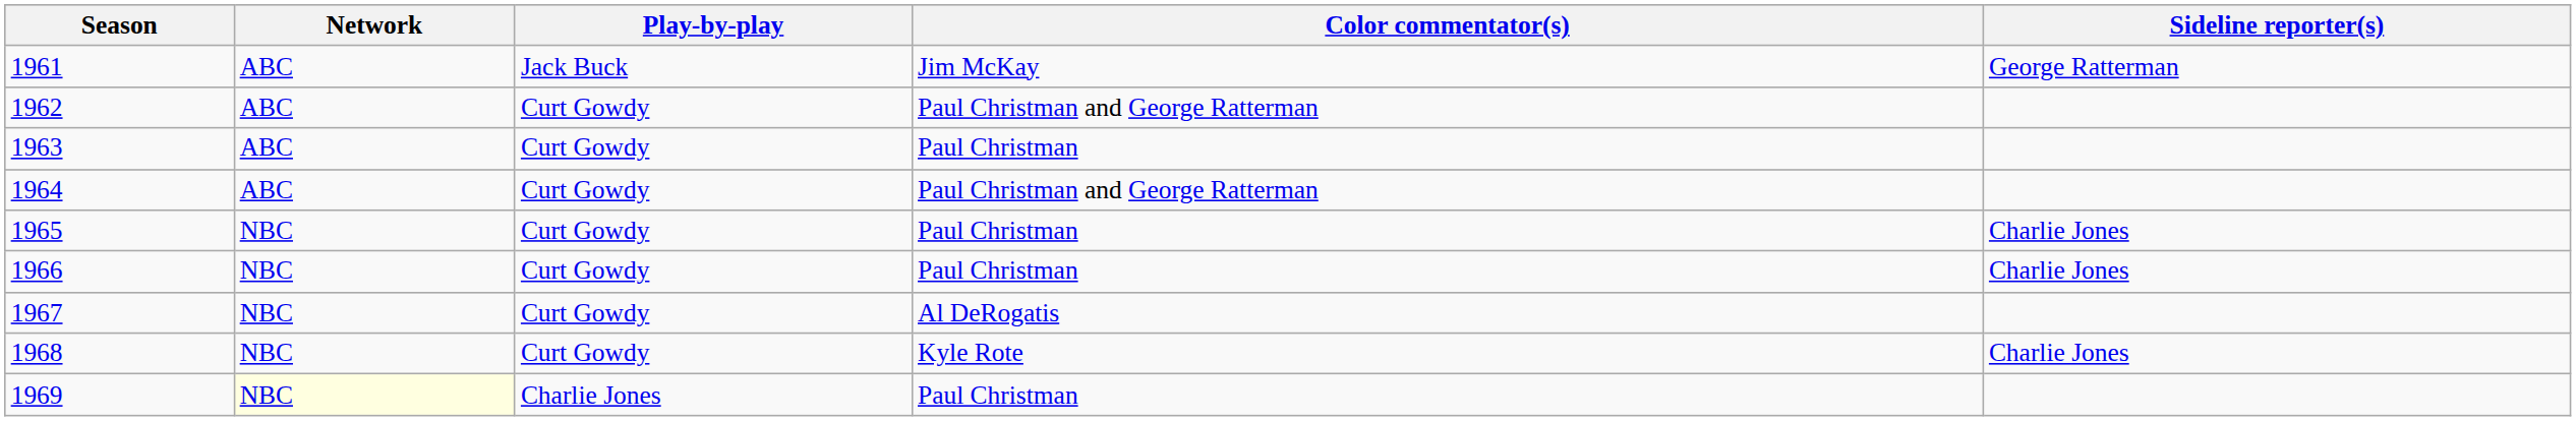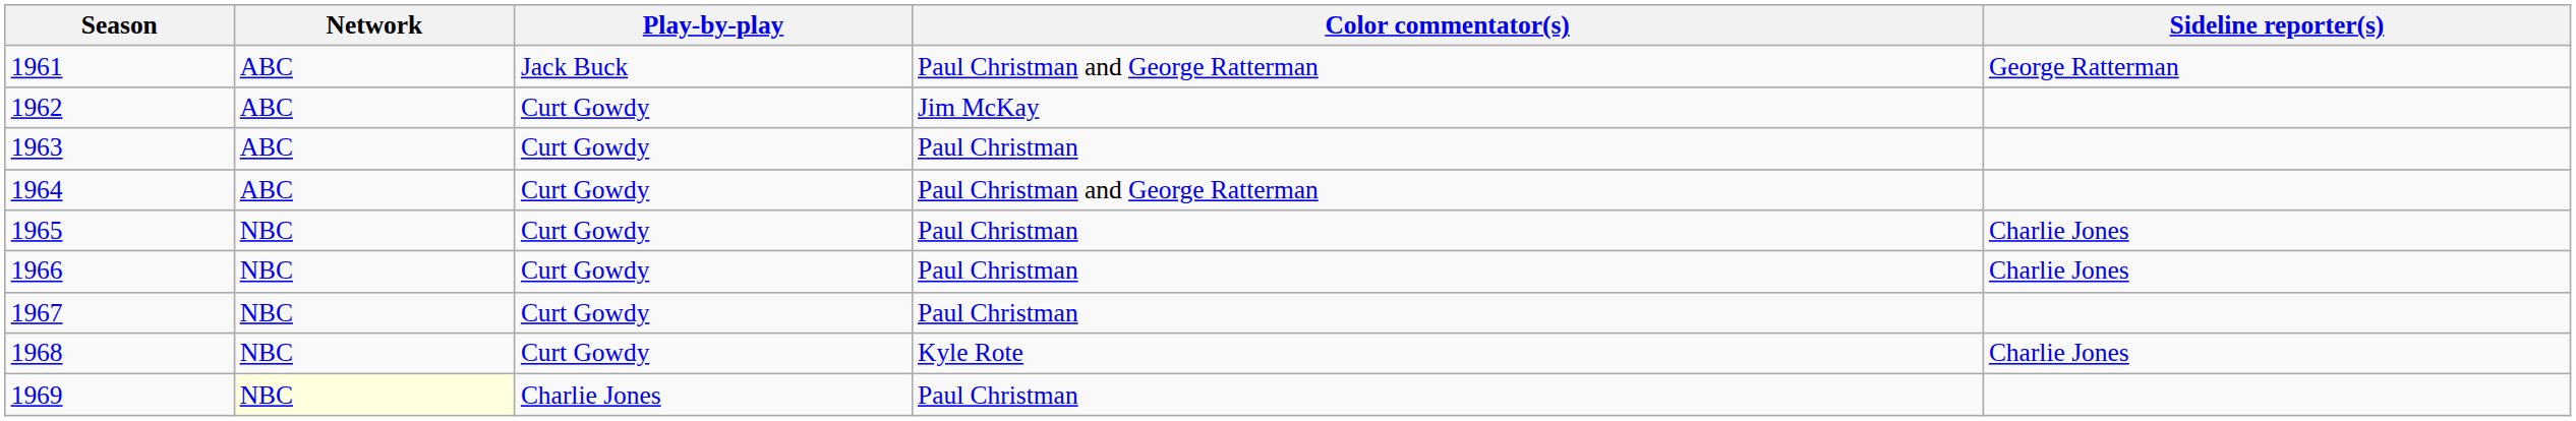1961 | Color commentator(s): Jim McKay -> Paul Christman and George Ratterman
1962 | Color commentator(s): Paul Christman and George Ratterman -> Jim McKay
1967 | Color commentator(s): Al DeRogatis -> Paul Christman
